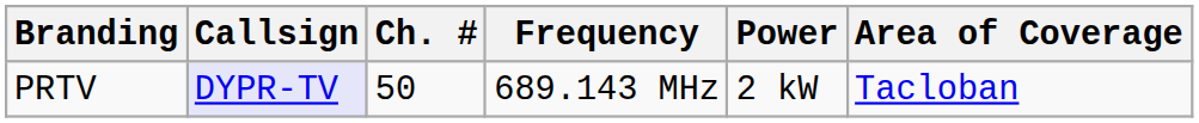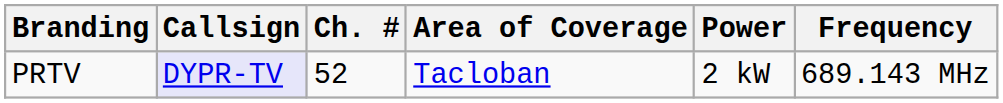columns swapped: Frequency <-> Area of Coverage
PRTV | Ch. #: 50 -> 52
